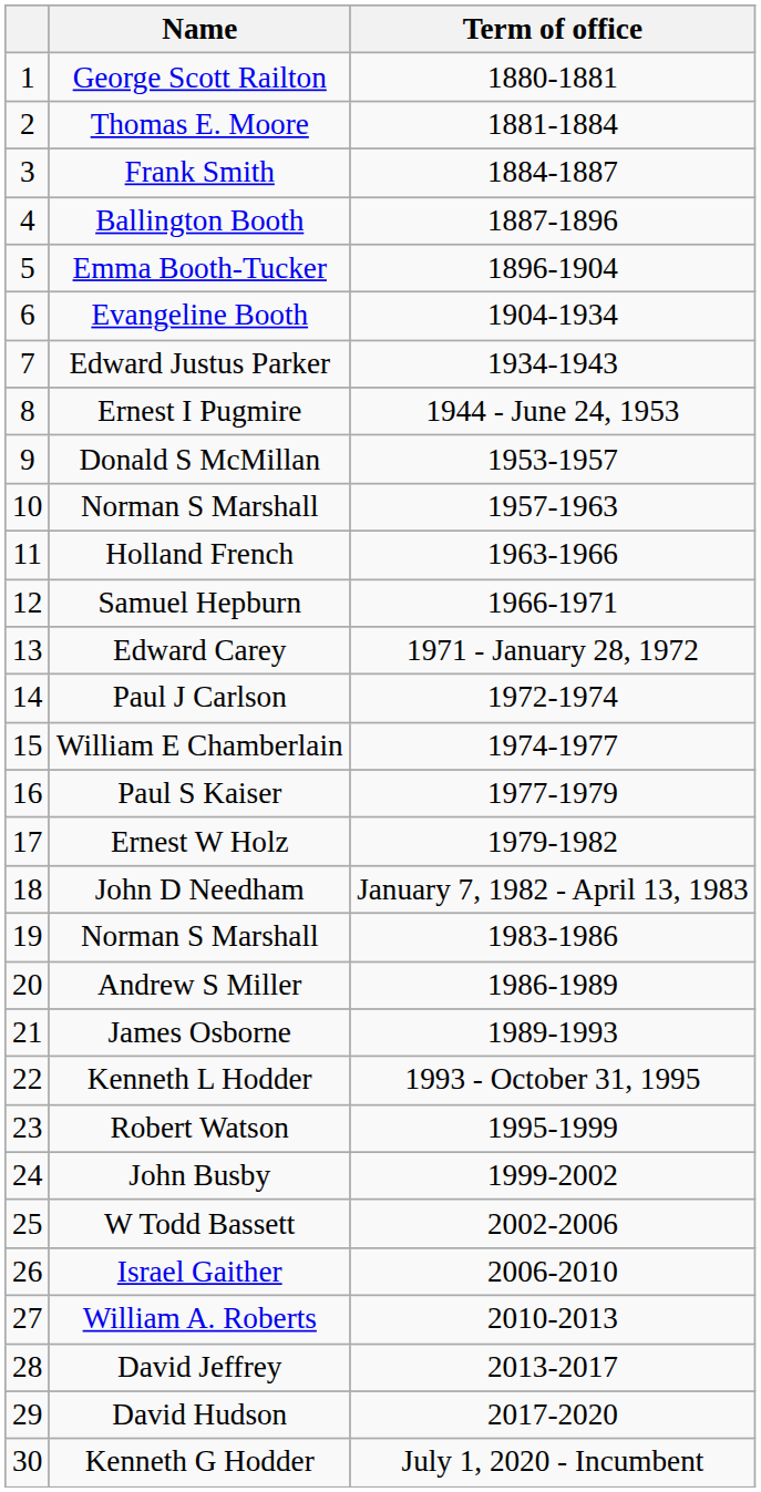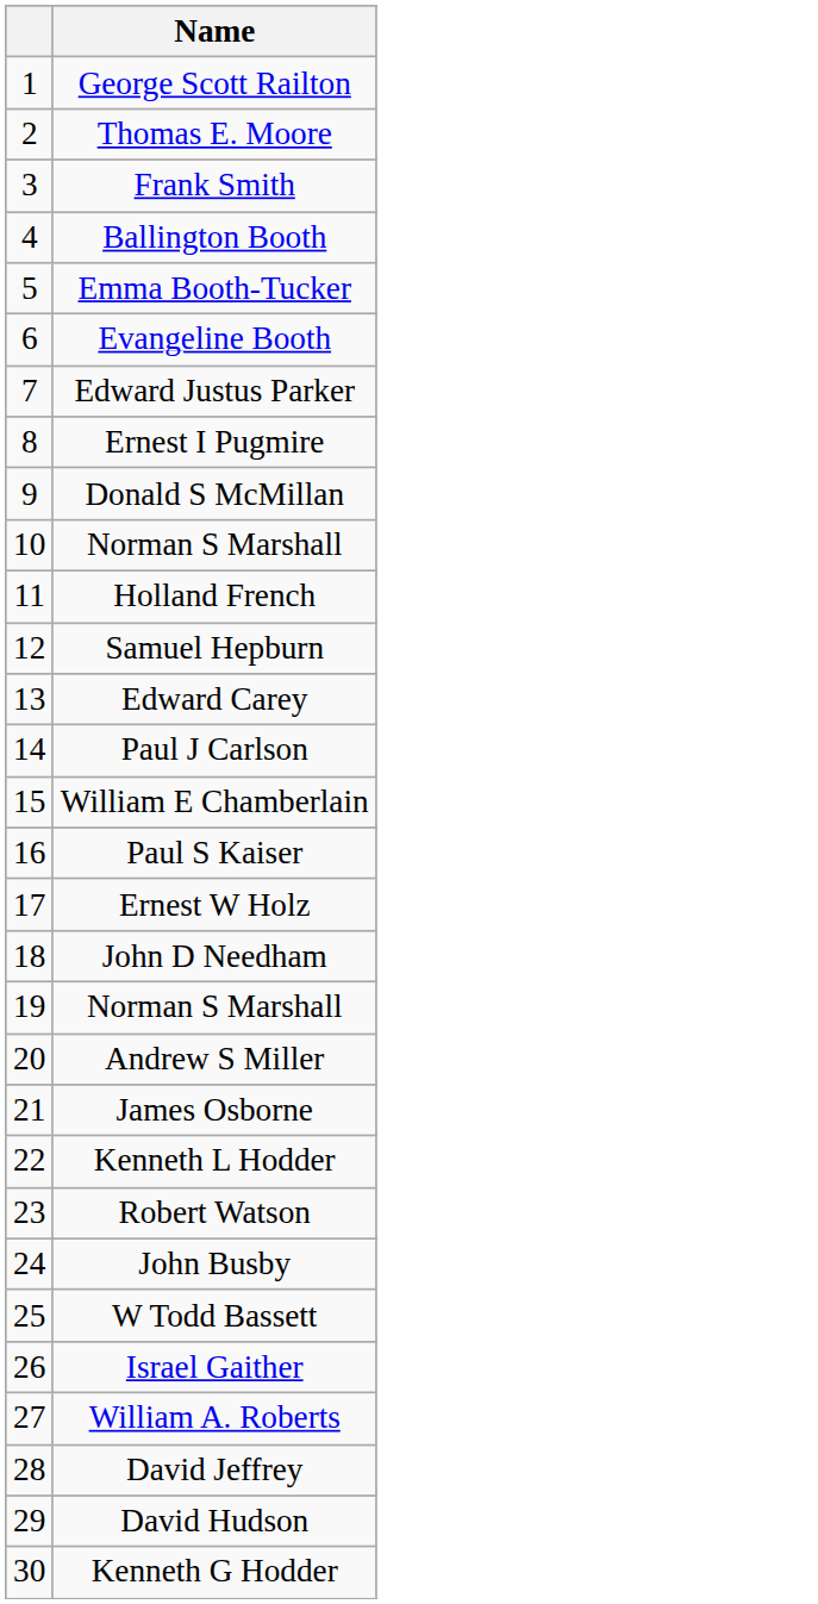- column: Term of office | 1880-1881 | 1881-1884 | 1884-1887 | 1887-1896 | 1896-1904 | 1904-1934 | 1934-1943 | 1944 - June 24, 1953 | 1953-1957 | 1957-1963 | 1963-1966 | 1966-1971 | 1971 - January 28, 1972 | 1972-1974 | 1974-1977 | 1977-1979 | 1979-1982 | January 7, 1982 - April 13, 1983 | 1983-1986 | 1986-1989 | 1989-1993 | 1993 - October 31, 1995 | 1995-1999 | 1999-2002 | 2002-2006 | 2006-2010 | 2010-2013 | 2013-2017 | 2017-2020 | July 1, 2020 - Incumbent
